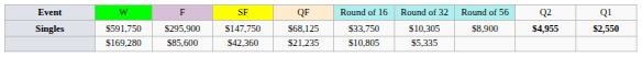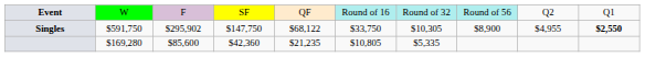Singles | column 3: $295,900 -> $295,902
Singles | column 5: $68,125 -> $68,122
Singles | column 9: bold -> normal
